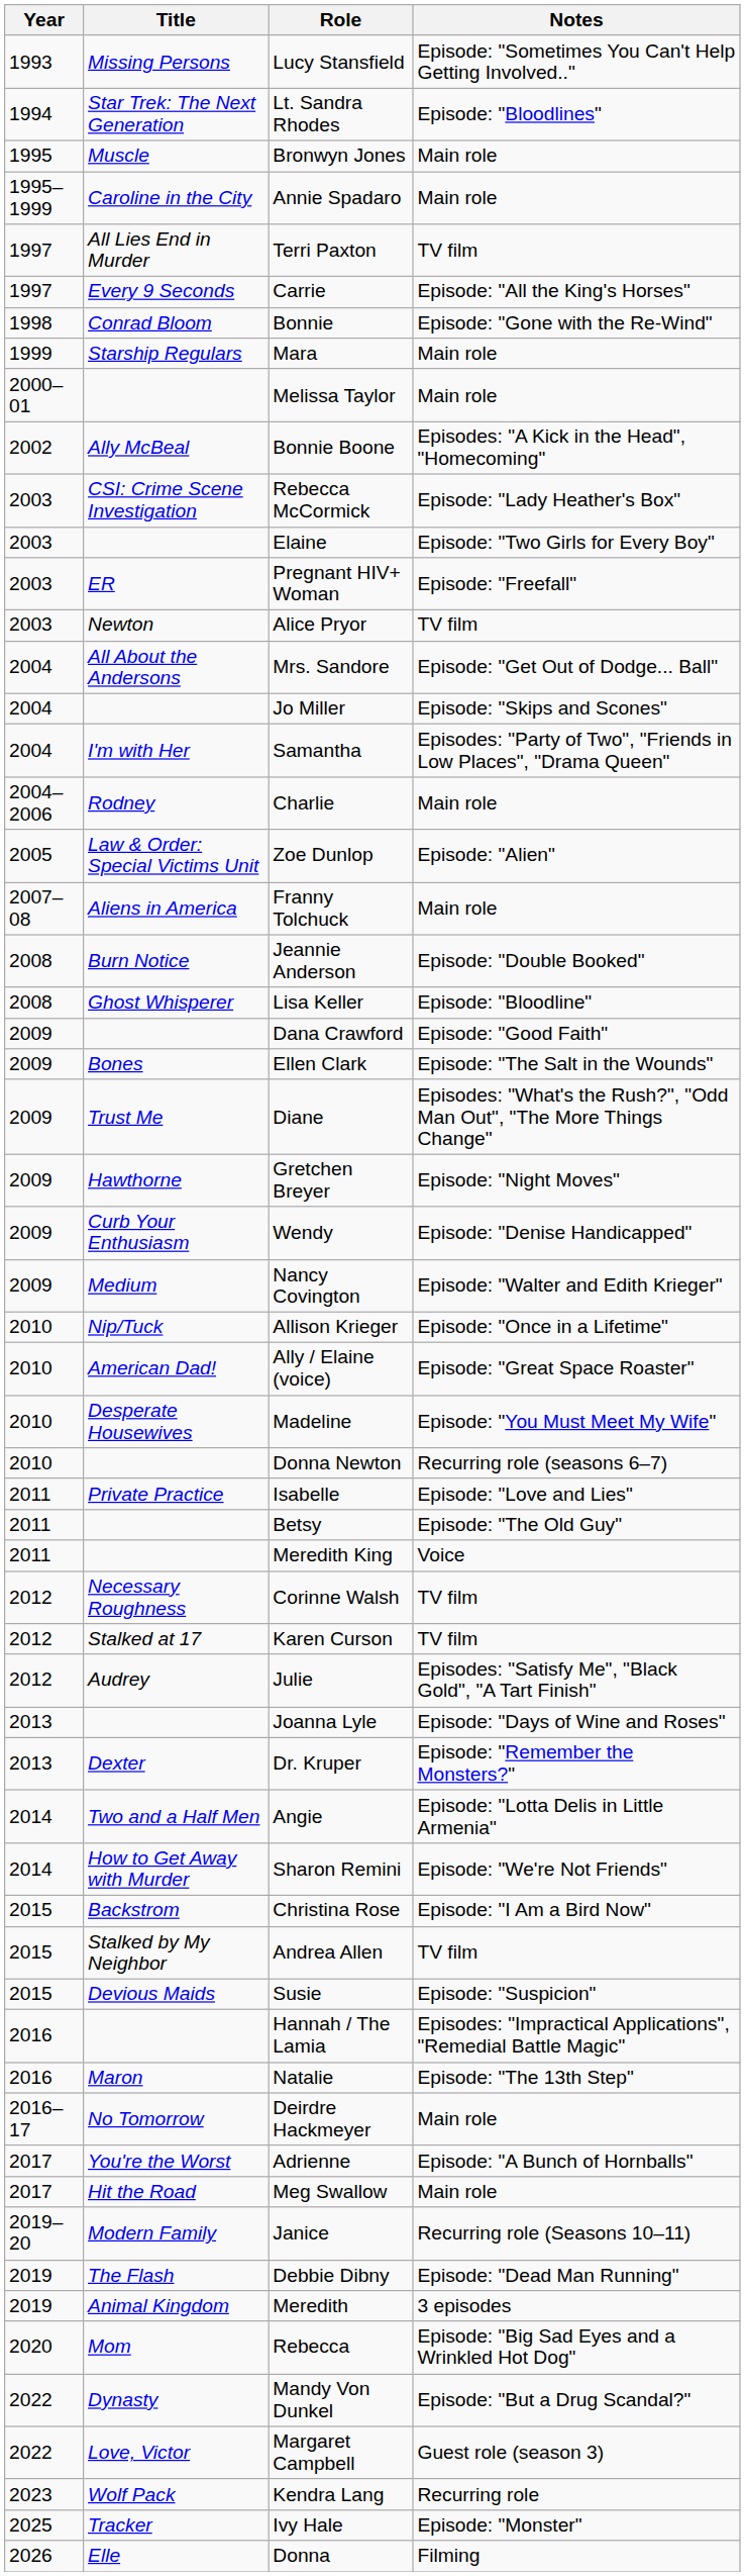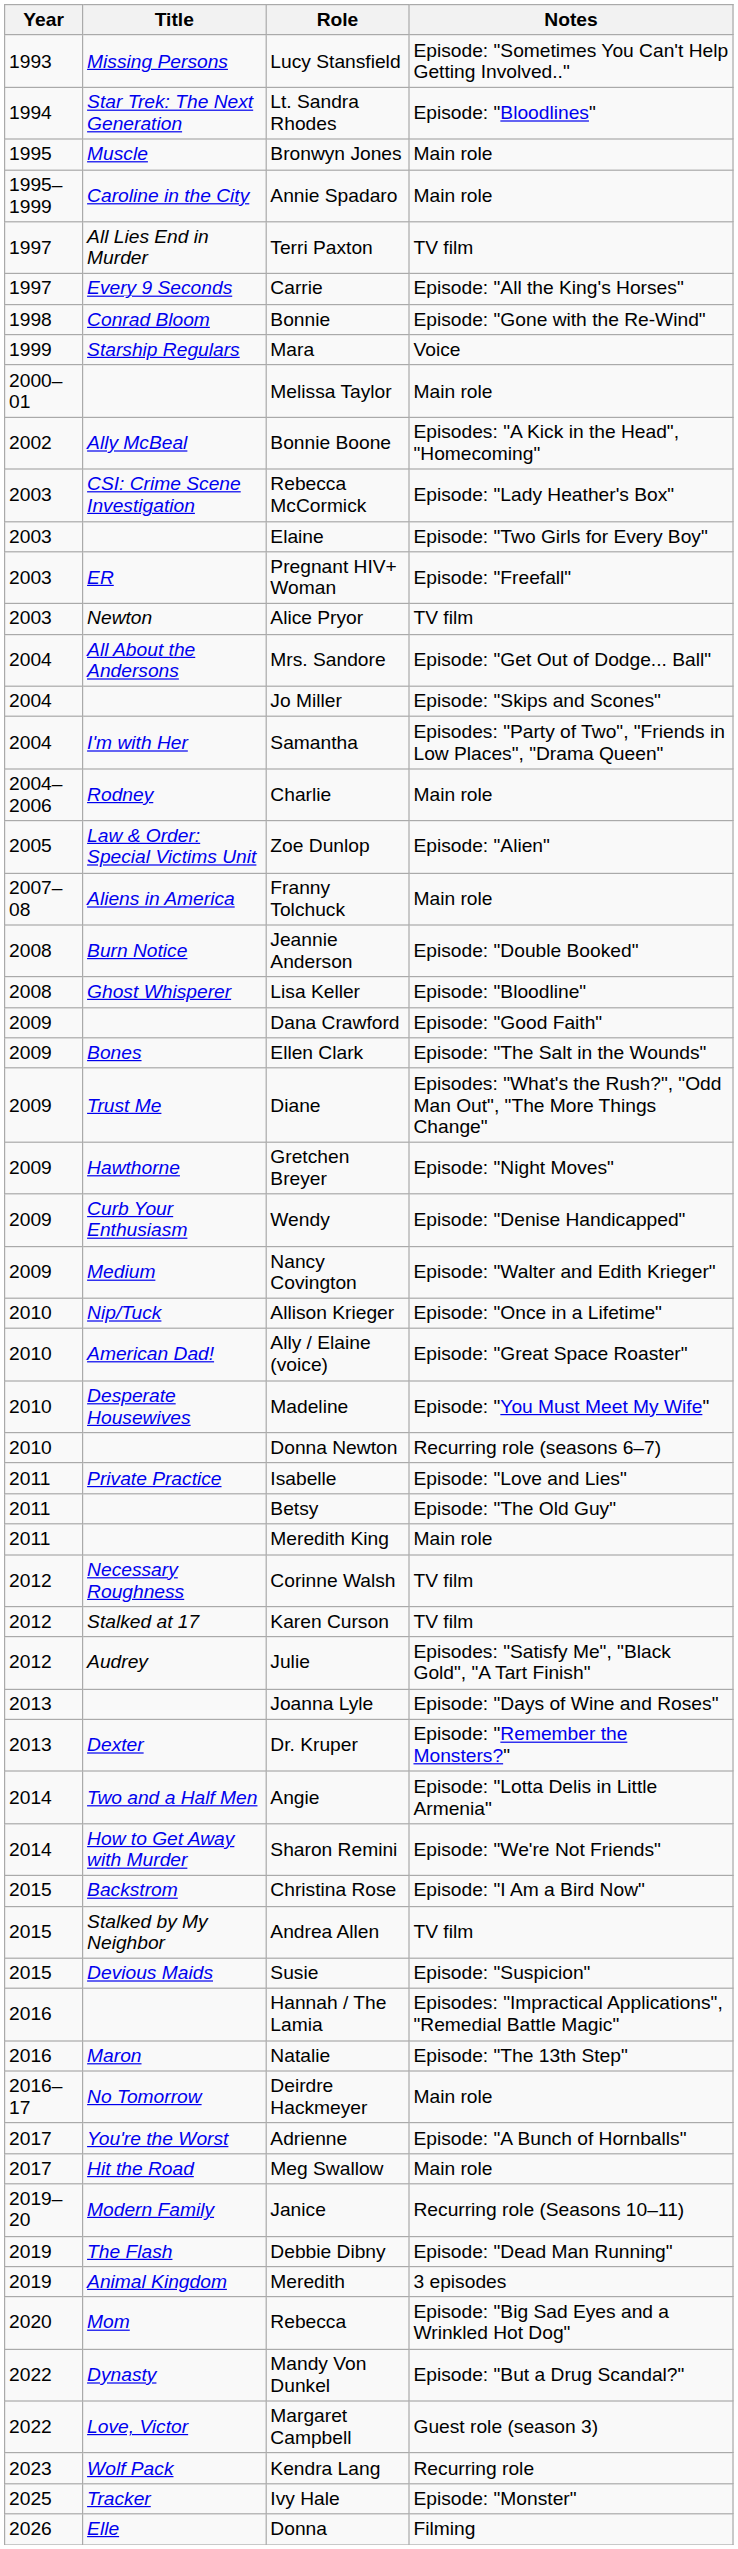Mara | Notes: Main role -> Voice
Meredith King | Notes: Voice -> Main role
